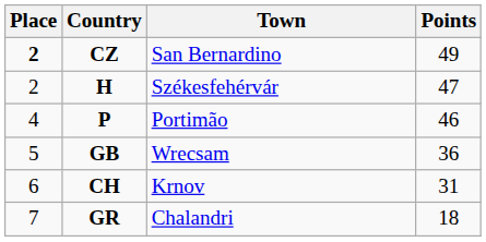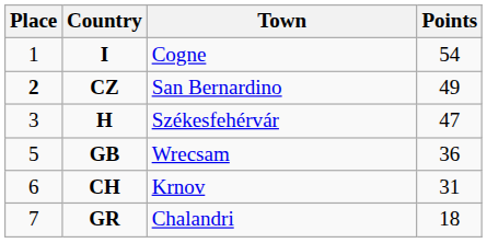+ row: 1 | I | Cogne | 54
H | Place: 2 -> 3
- row: 4 | P | Portimão | 46
